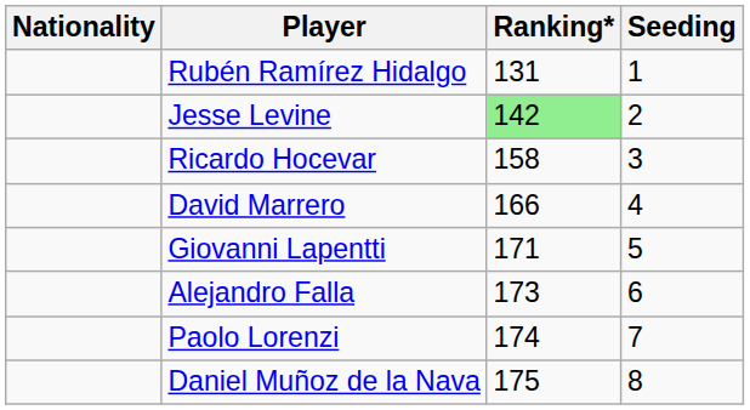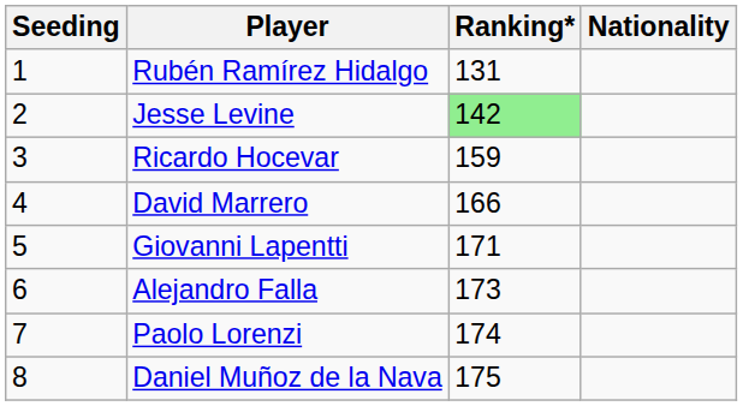columns swapped: Nationality <-> Seeding
Ricardo Hocevar | Ranking*: 158 -> 159
